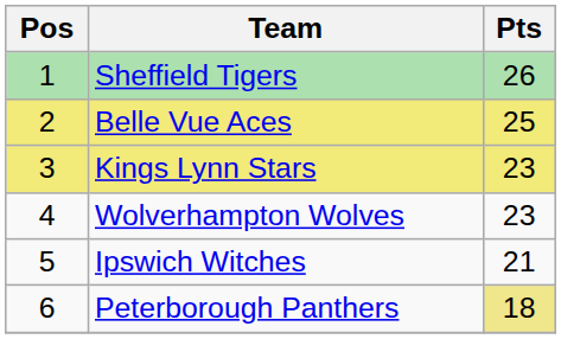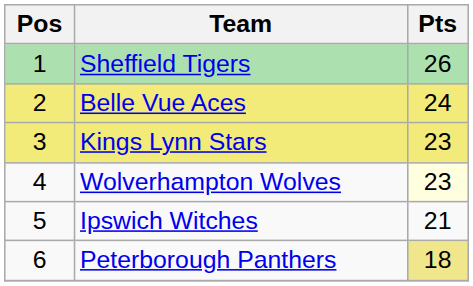Belle Vue Aces | Pts: 25 -> 24
Wolverhampton Wolves | Pts: no background -> lightyellow background
